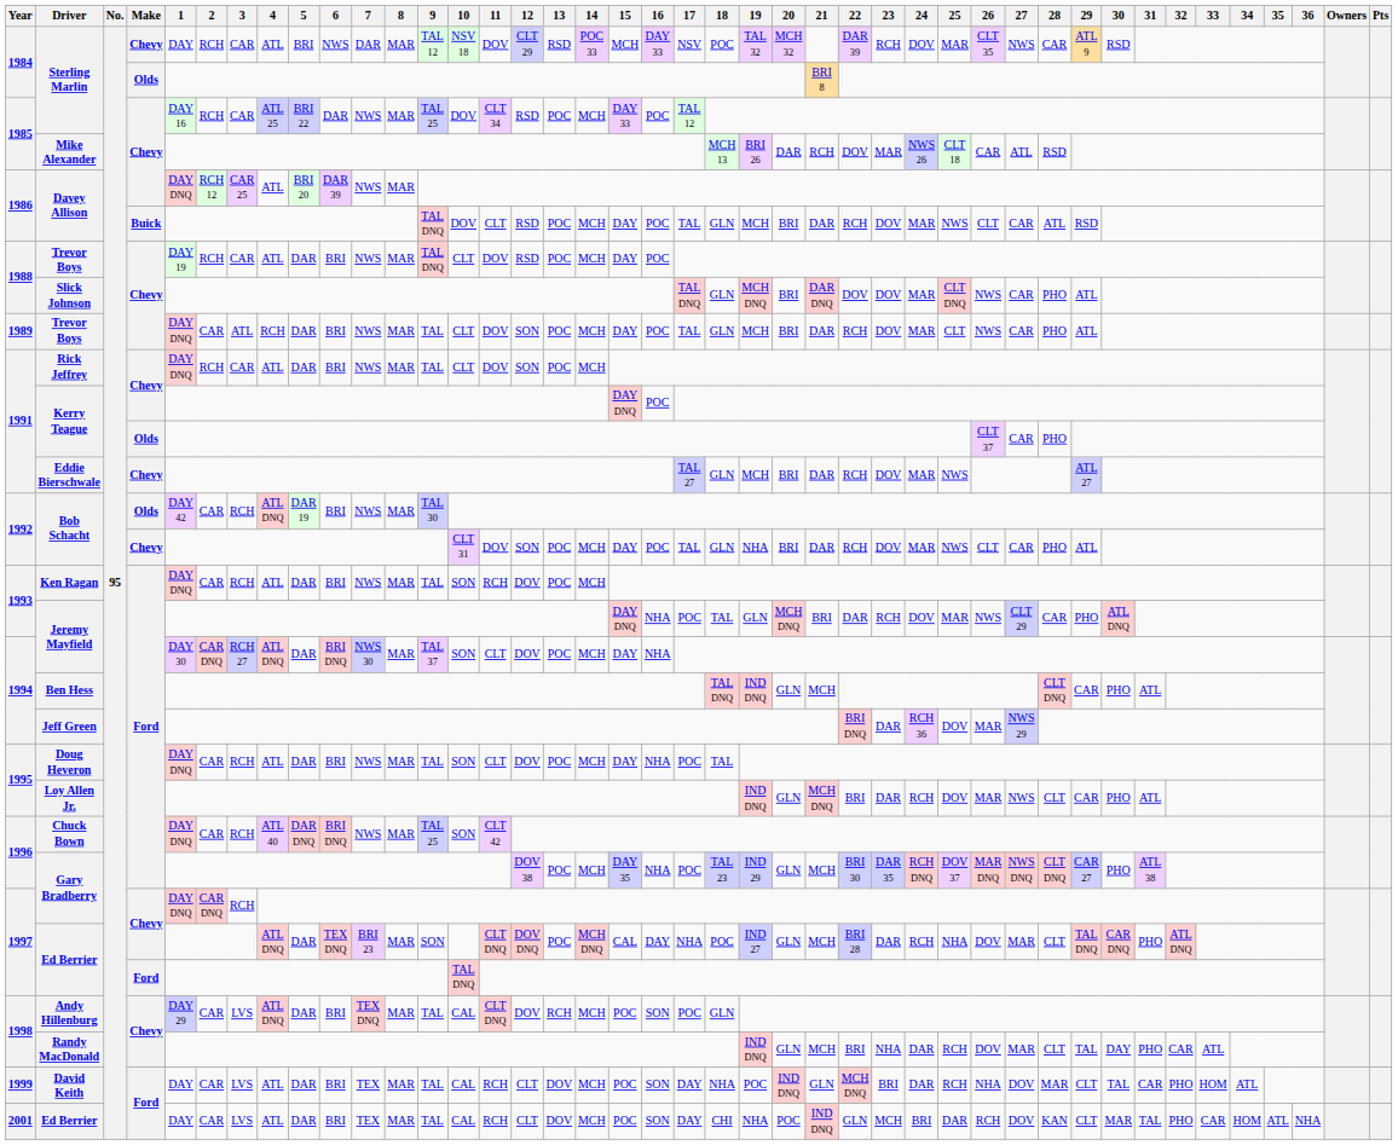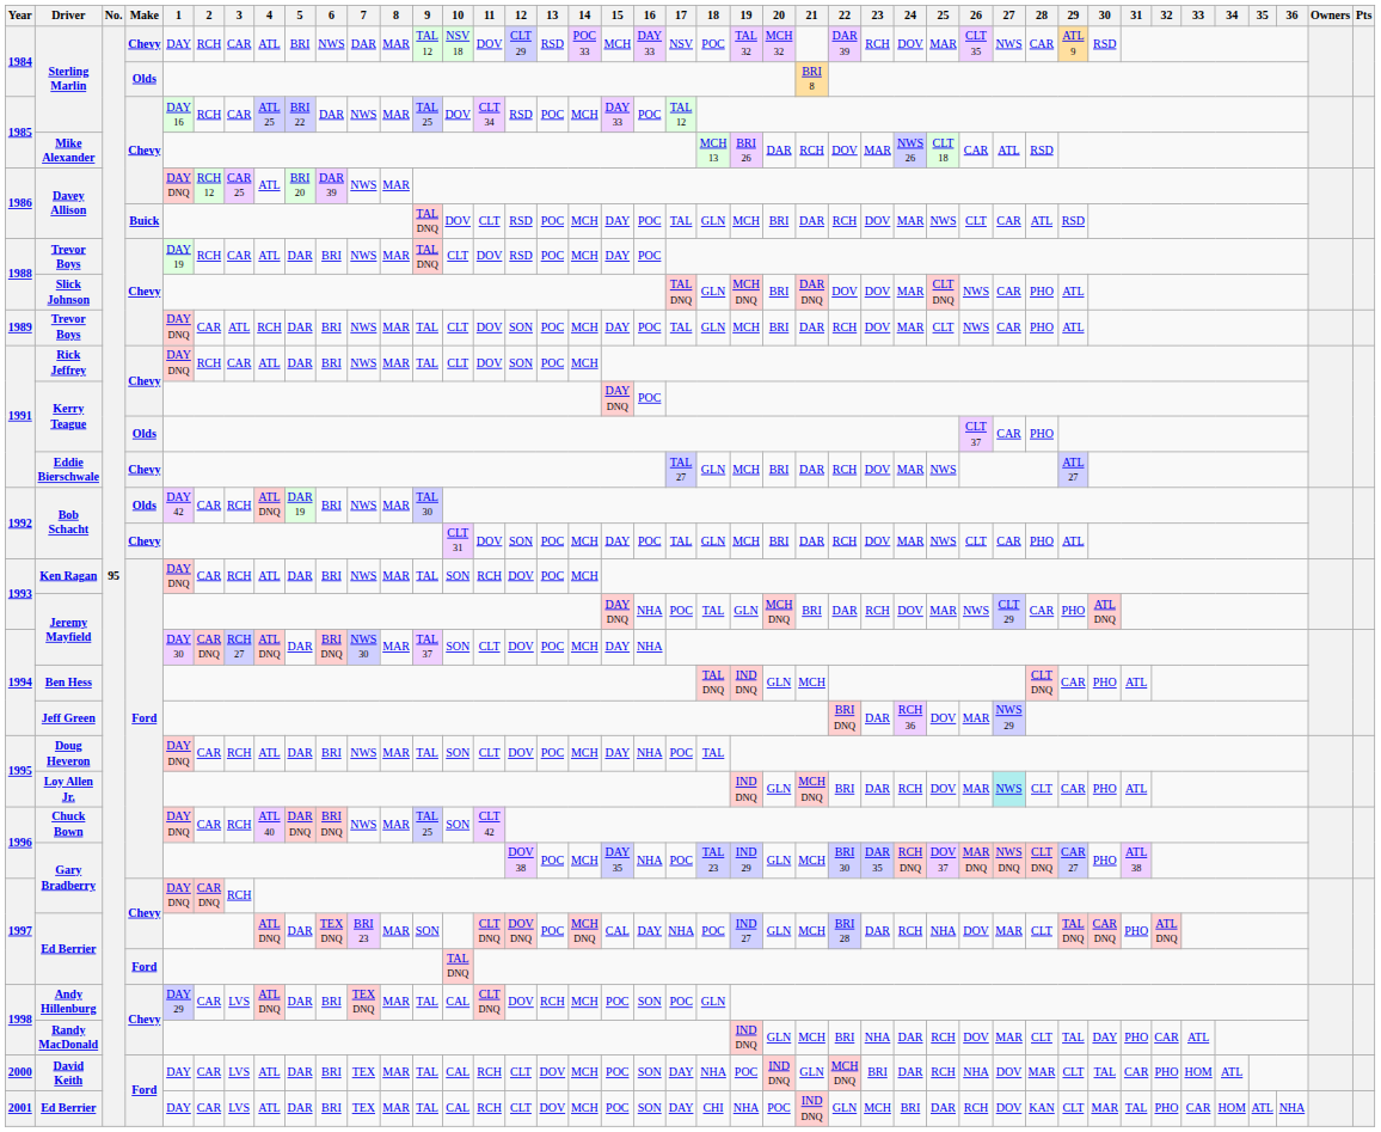Bob Schacht / Chevy | 19: NHA -> MCH
Loy Allen Jr. | 27: no background -> paleturquoise background
David Keith | Year: 1999 -> 2000
